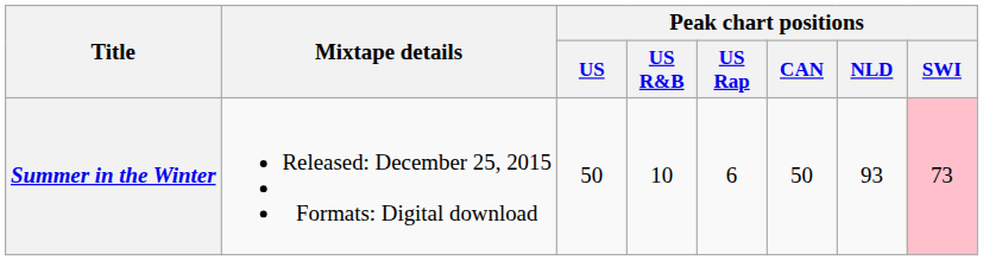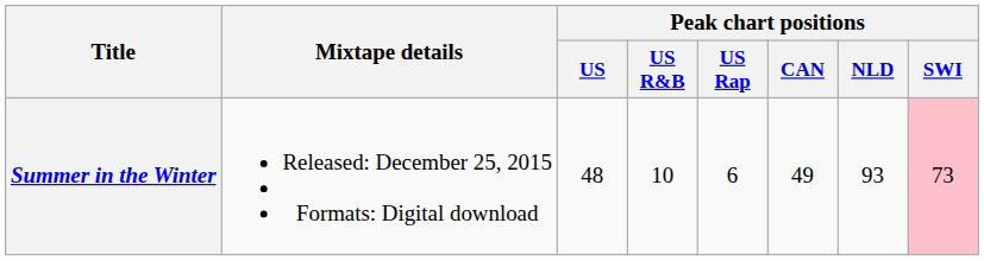Summer in the Winter | Peak chart positions / US: 50 -> 48
Summer in the Winter | Peak chart positions / CAN: 50 -> 49
